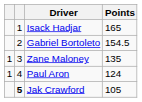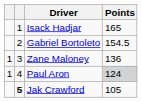Zane Maloney | Points: 135 -> 136
Paul Aron | Points: no background -> lightgrey background
